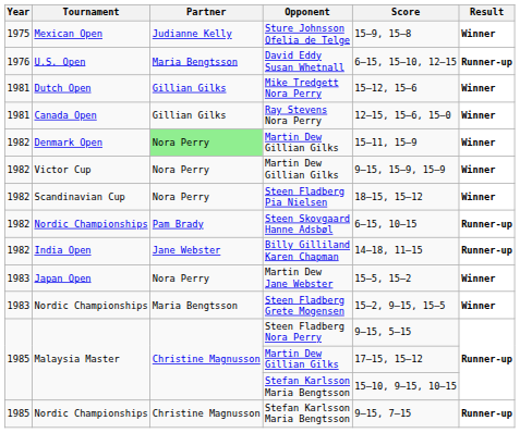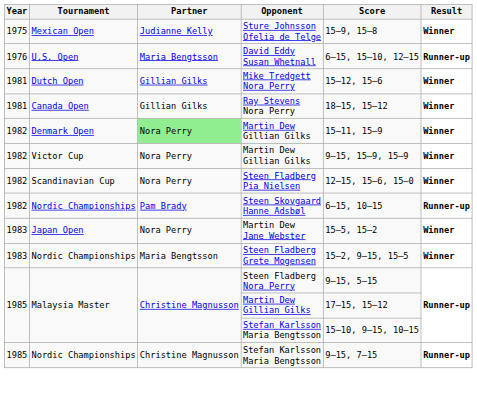Ray Stevens Nora Perry | Score: 12–15, 15–6, 15–0 -> 18–15, 15–12
Steen Fladberg Pia Nielsen | Score: 18–15, 15–12 -> 12–15, 15–6, 15–0
- row: 1982 | India Open | Jane Webster | Billy Gilliland Karen Chapman | 14–18, 11–15 | Runner-up
